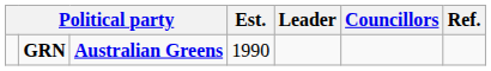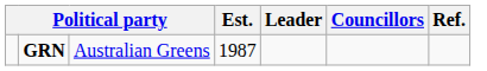GRN | column 3: bold -> normal
GRN | Est.: 1990 -> 1987
